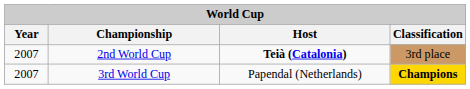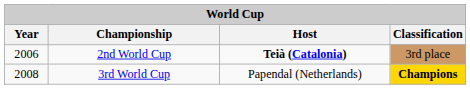2nd World Cup | Year: 2007 -> 2006
3rd World Cup | Year: 2007 -> 2008
